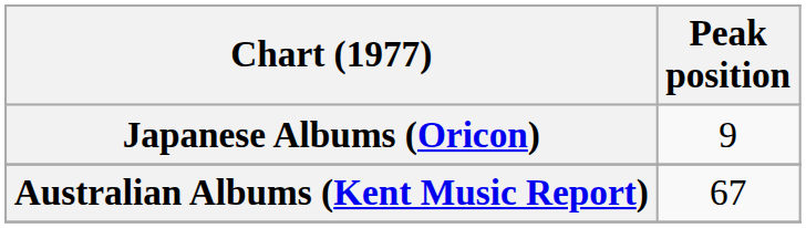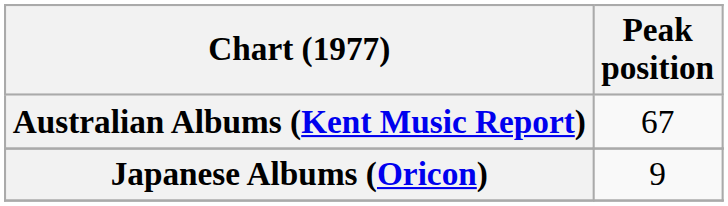rows swapped: Australian Albums (Kent Music Report) <-> Japanese Albums (Oricon)
